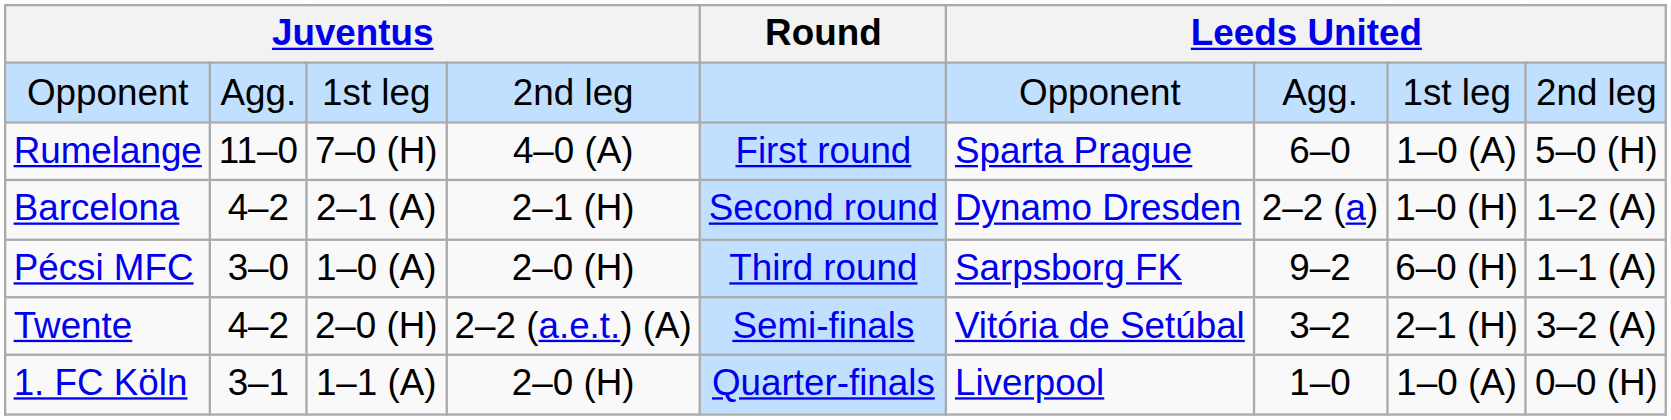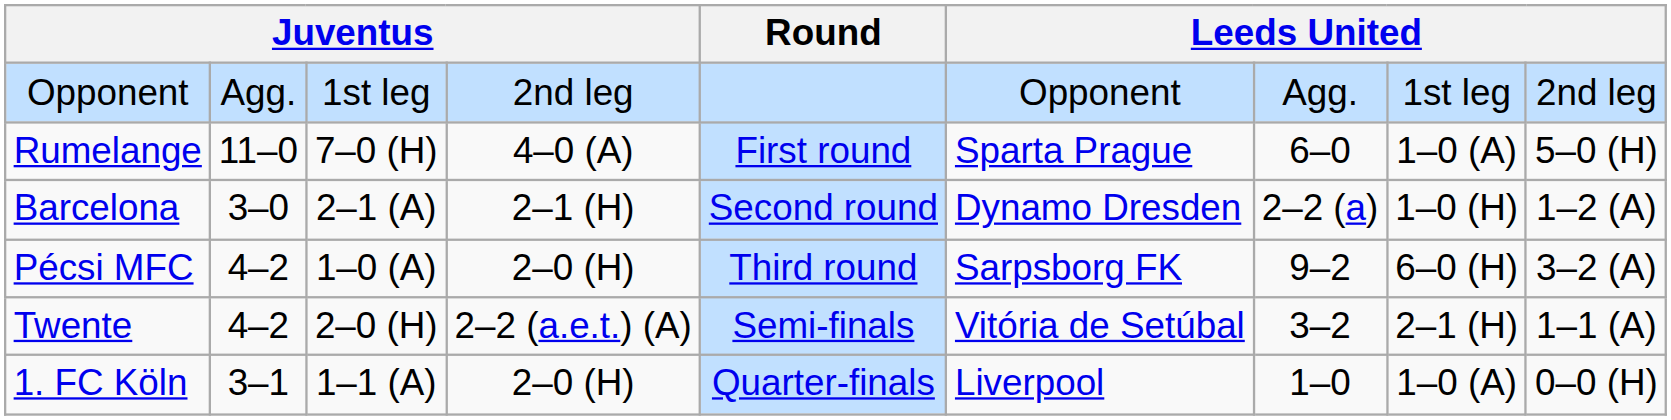Barcelona | column 2: 4–2 -> 3–0
Pécsi MFC | column 2: 3–0 -> 4–2
Pécsi MFC | column 9: 1–1 (A) -> 3–2 (A)
Twente | column 9: 3–2 (A) -> 1–1 (A)
